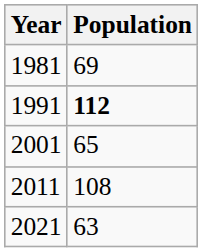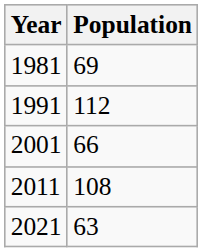1991 | Population: bold -> normal
2001 | Population: 65 -> 66
